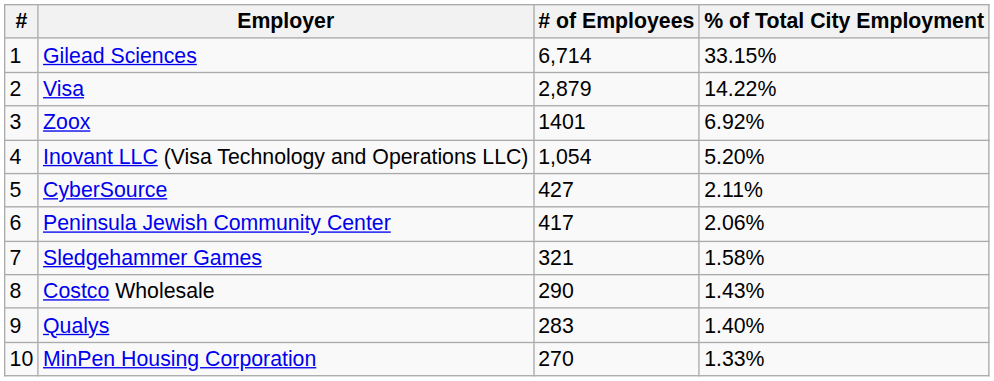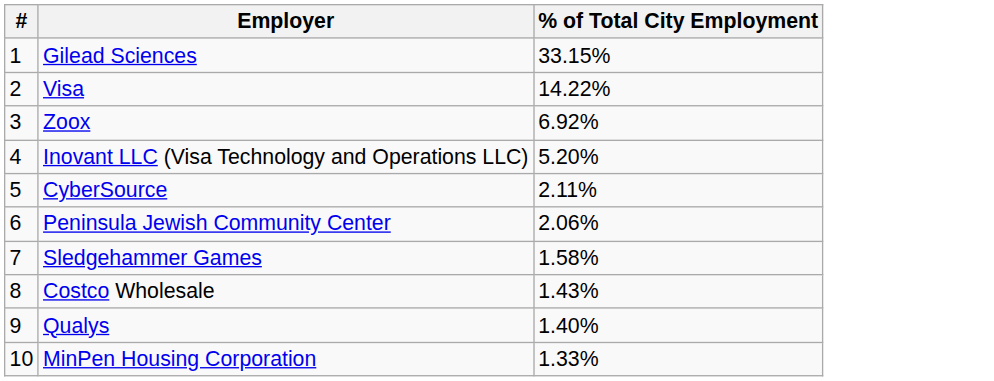- column: # of Employees | 6,714 | 2,879 | 1401 | 1,054 | 427 | 417 | 321 | 290 | 283 | 270
